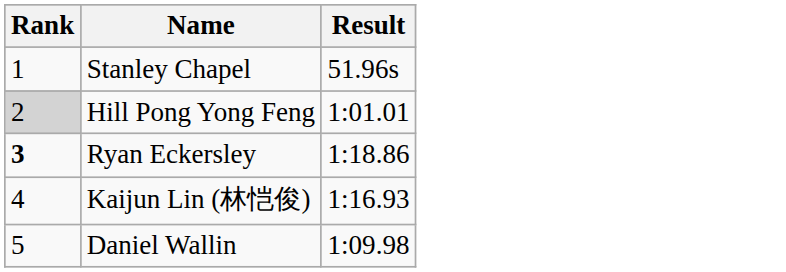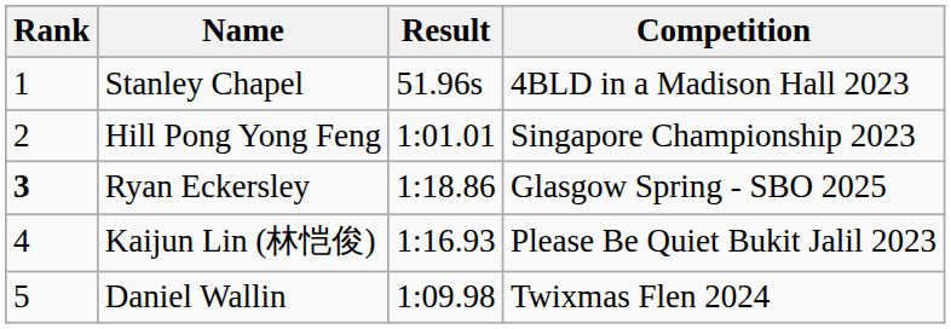+ column: Competition | 4BLD in a Madison Hall 2023 | Singapore Championship 2023 | Glasgow Spring - SBO 2025 | Please Be Quiet Bukit Jalil 2023 | Twixmas Flen 2024
Hill Pong Yong Feng | Rank: lightgrey background -> no background
